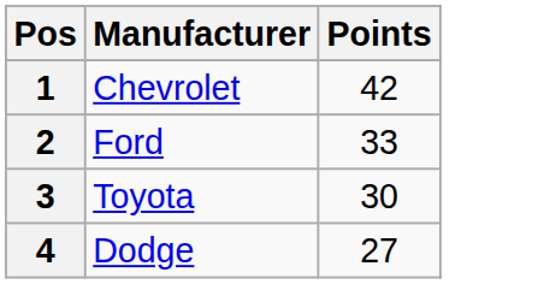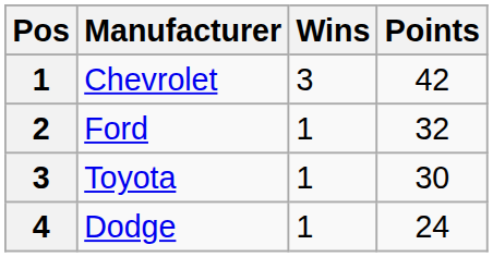+ column: Wins | 3 | 1 | 1 | 1
Ford | Points: 33 -> 32
Dodge | Points: 27 -> 24
